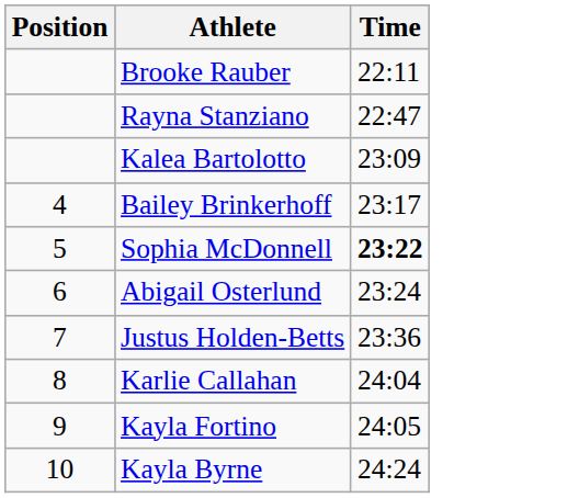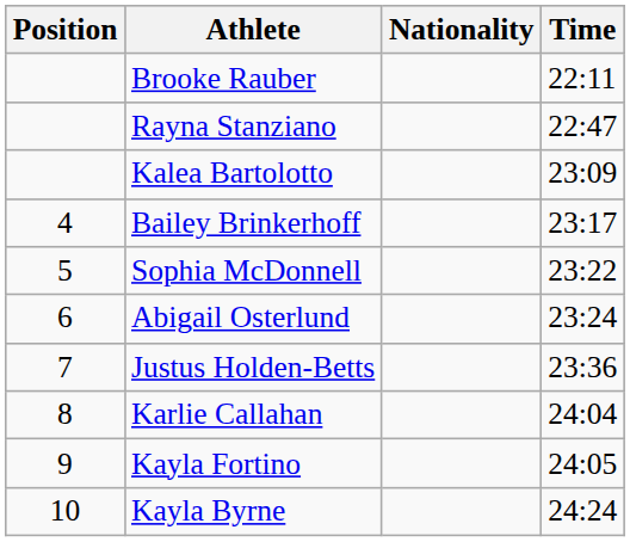+ column: Nationality
Sophia McDonnell | Time: bold -> normal
